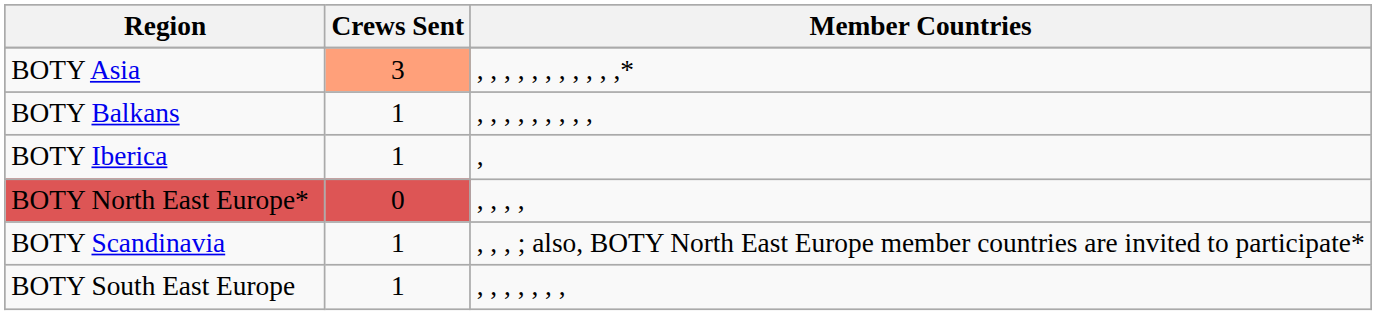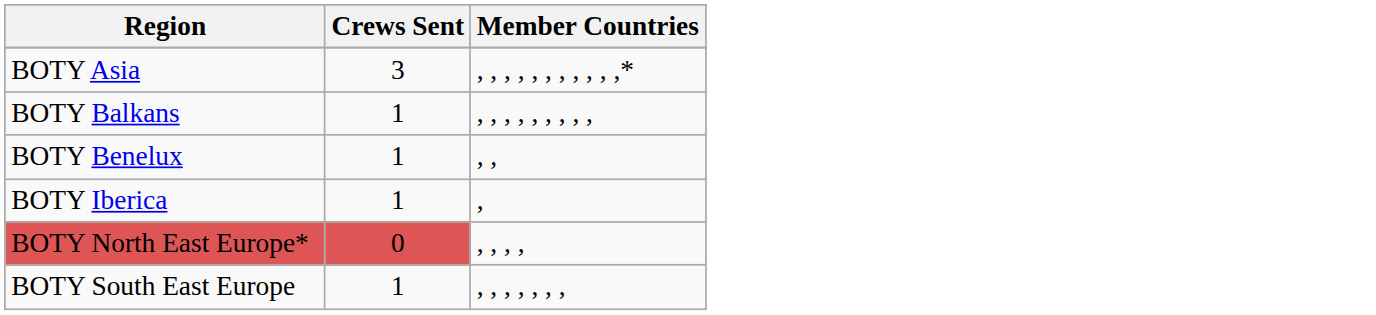BOTY Asia | Crews Sent: lightsalmon background -> no background
+ row: BOTY Benelux | 1 | , ,
- row: BOTY Scandinavia | 1 | , , , ; also, BOTY North East Europe member countries are invited to participate*
